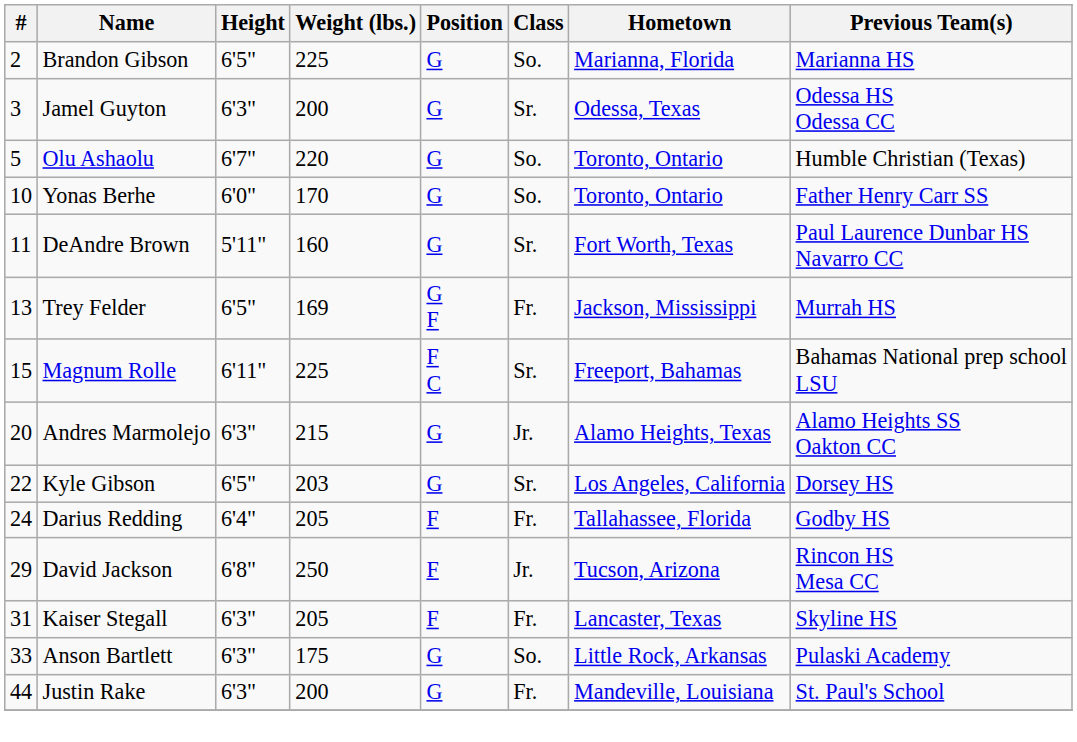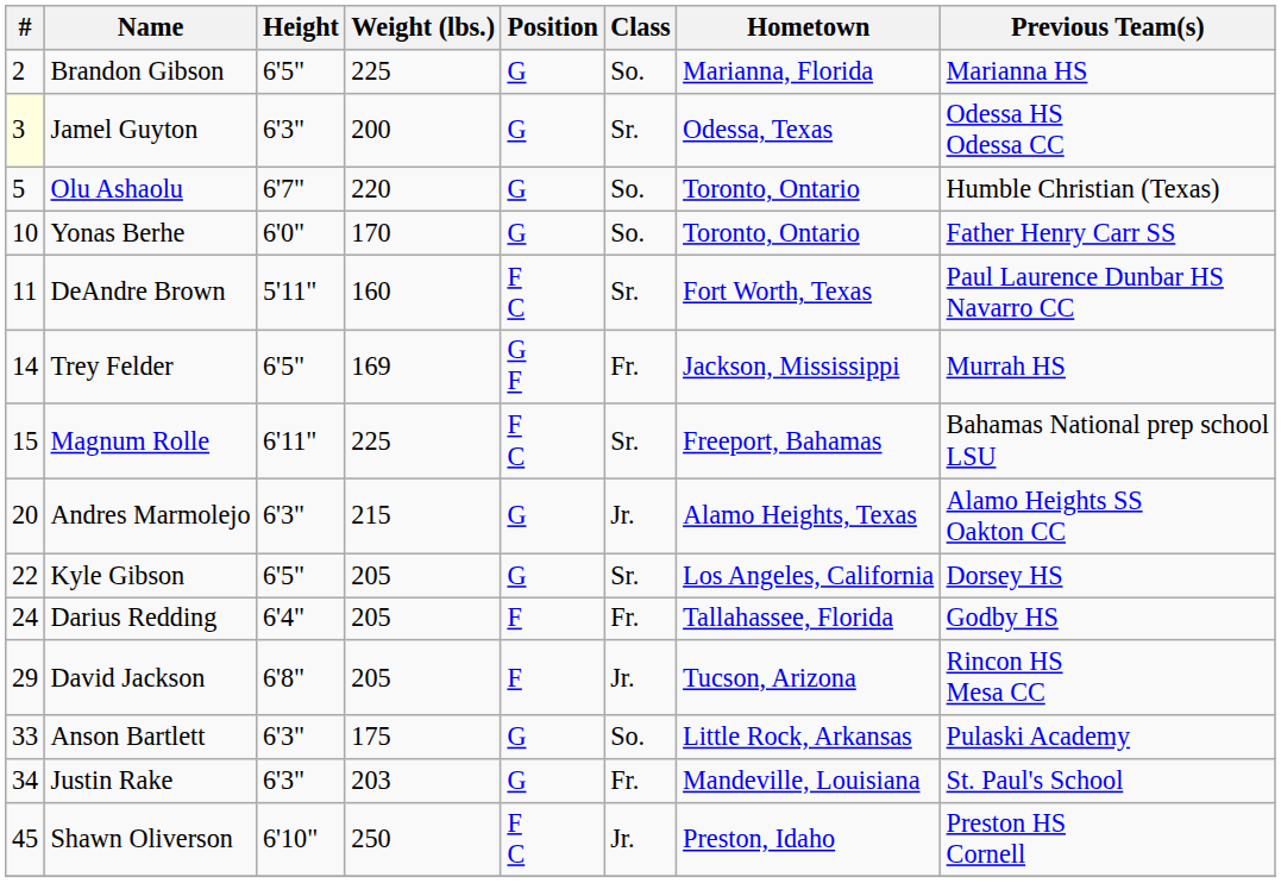Jamel Guyton | #: no background -> lightyellow background
DeAndre Brown | Position: G -> F C
Trey Felder | #: 13 -> 14
Kyle Gibson | Weight (lbs.): 203 -> 205
David Jackson | Weight (lbs.): 250 -> 205
- row: 31 | Kaiser Stegall | 6'3" | 205 | F | Fr. | Lancaster, Texas | Skyline HS
Justin Rake | #: 44 -> 34
Justin Rake | Weight (lbs.): 200 -> 203
+ row: 45 | Shawn Oliverson | 6'10" | 250 | F C | Jr. | Preston, Idaho | Preston HS Cornell
